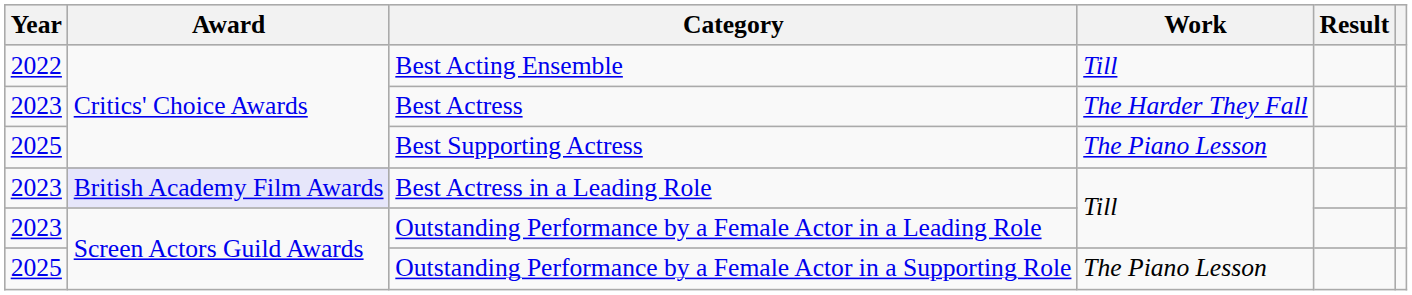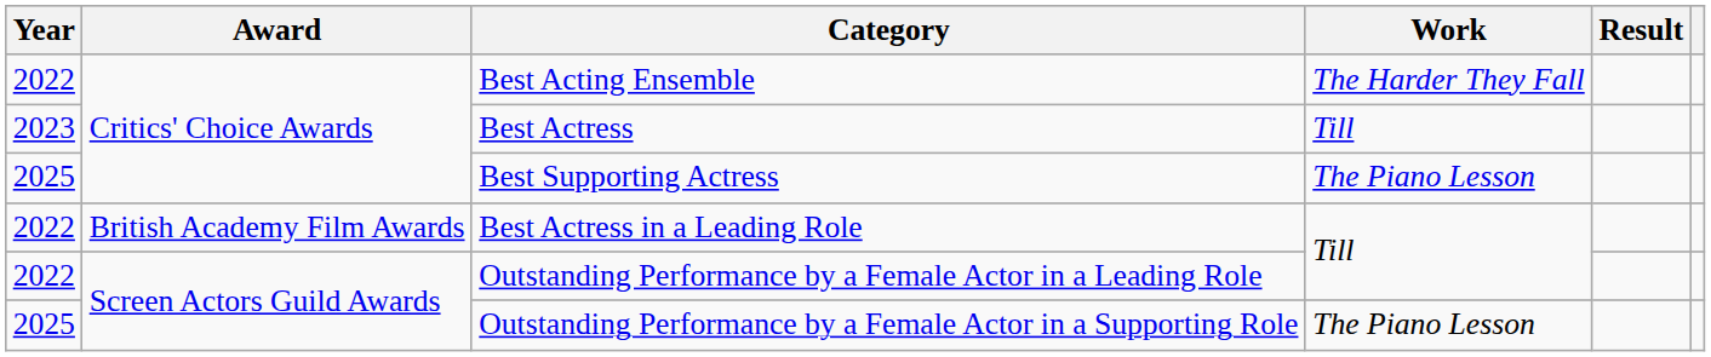Best Acting Ensemble | Work: Till -> The Harder They Fall
Best Actress | Work: The Harder They Fall -> Till
Best Actress in a Leading Role | Year: 2023 -> 2022
Best Actress in a Leading Role | Award: lavender background -> no background
Outstanding Performance by a Female Actor in a Leading Role | Year: 2023 -> 2022
